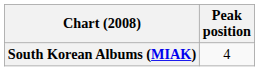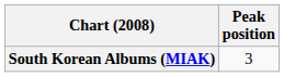South Korean Albums (MIAK) | Peak position: 4 -> 3
